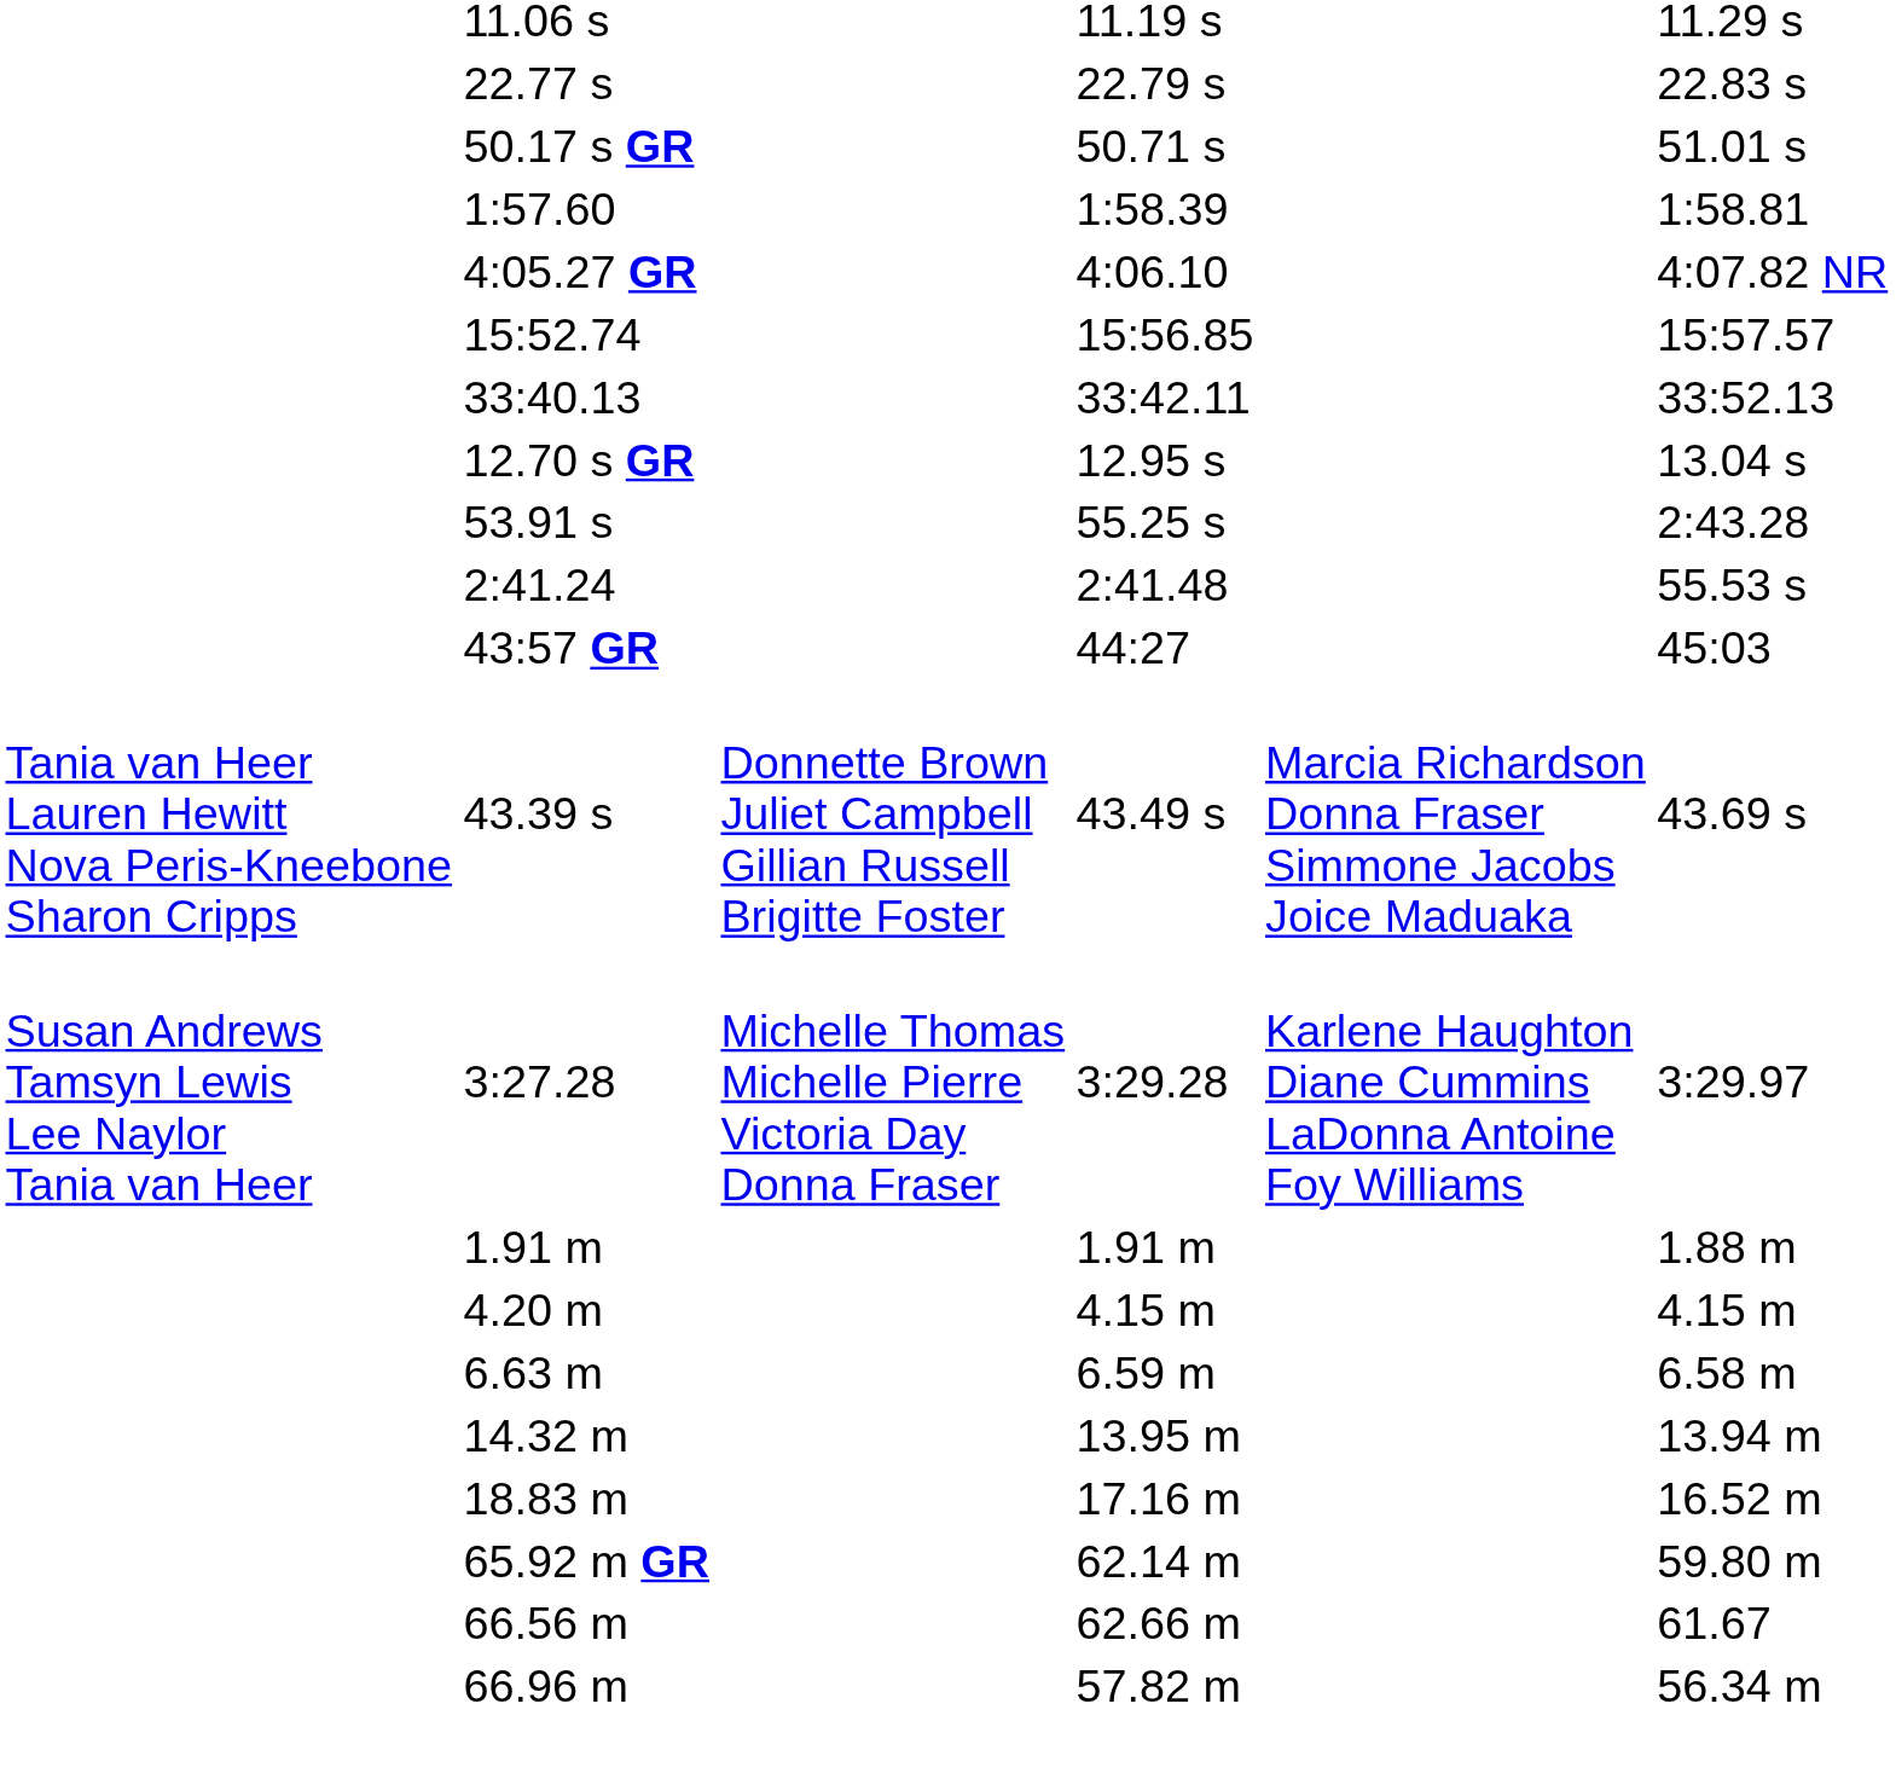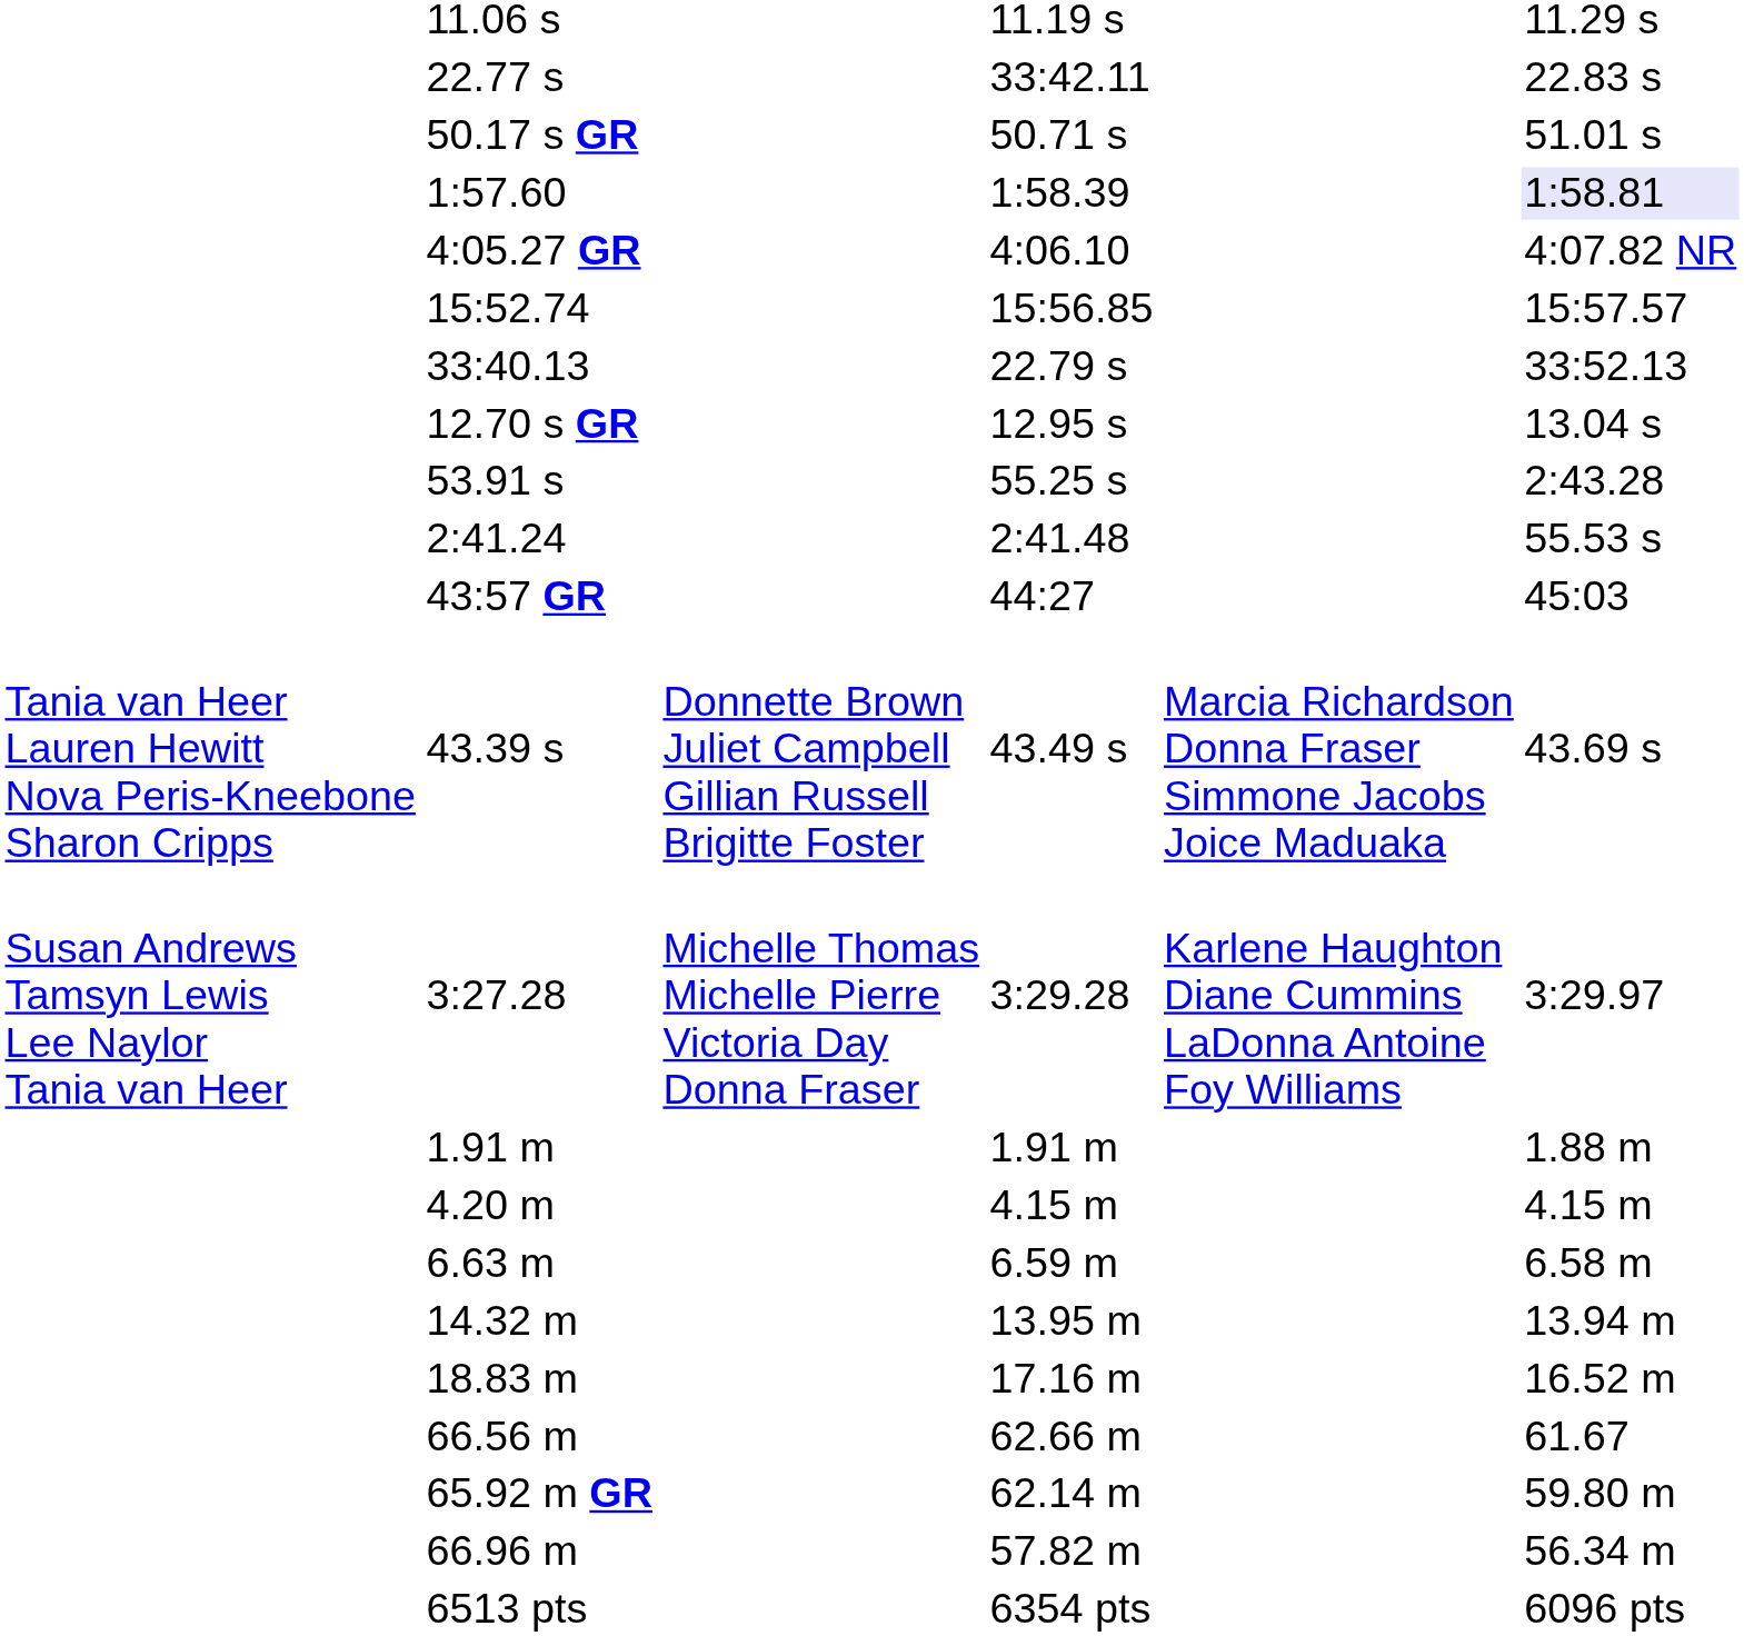22.77 s | column 5: 22.79 s -> 33:42.11
1:57.60 | column 7: no background -> lavender background
33:40.13 | column 5: 33:42.11 -> 22.79 s
rows swapped: 65.92 m GR <-> 66.56 m
+ row: 6513 pts | 6354 pts | 6096 pts
